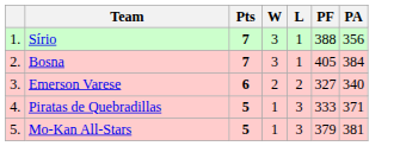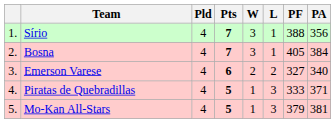+ column: Pld | 4 | 4 | 4 | 4 | 4
